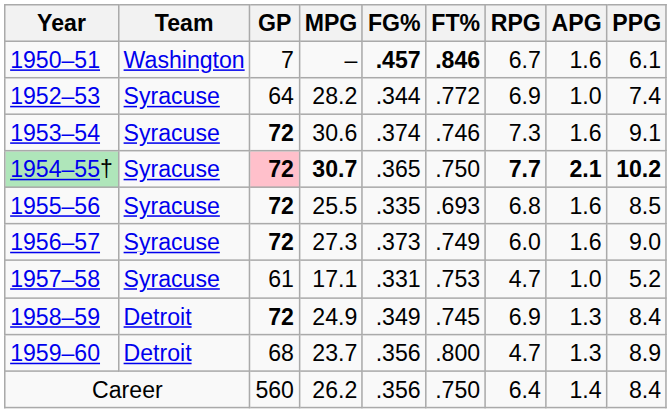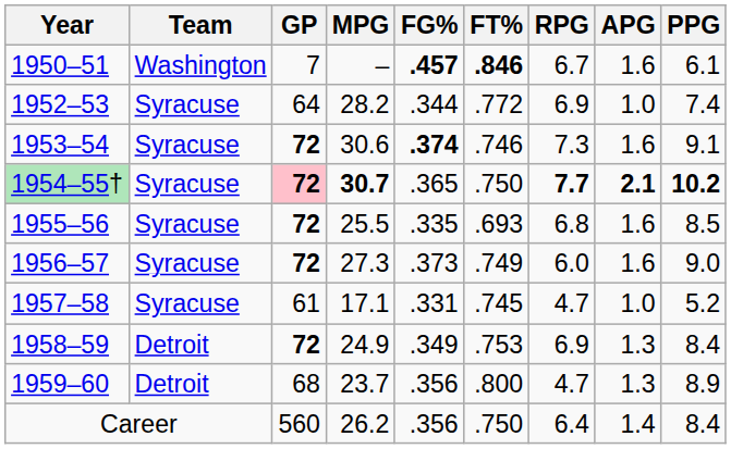1953–54 | FG%: normal -> bold
1957–58 | FT%: .753 -> .745
1958–59 | FT%: .745 -> .753
